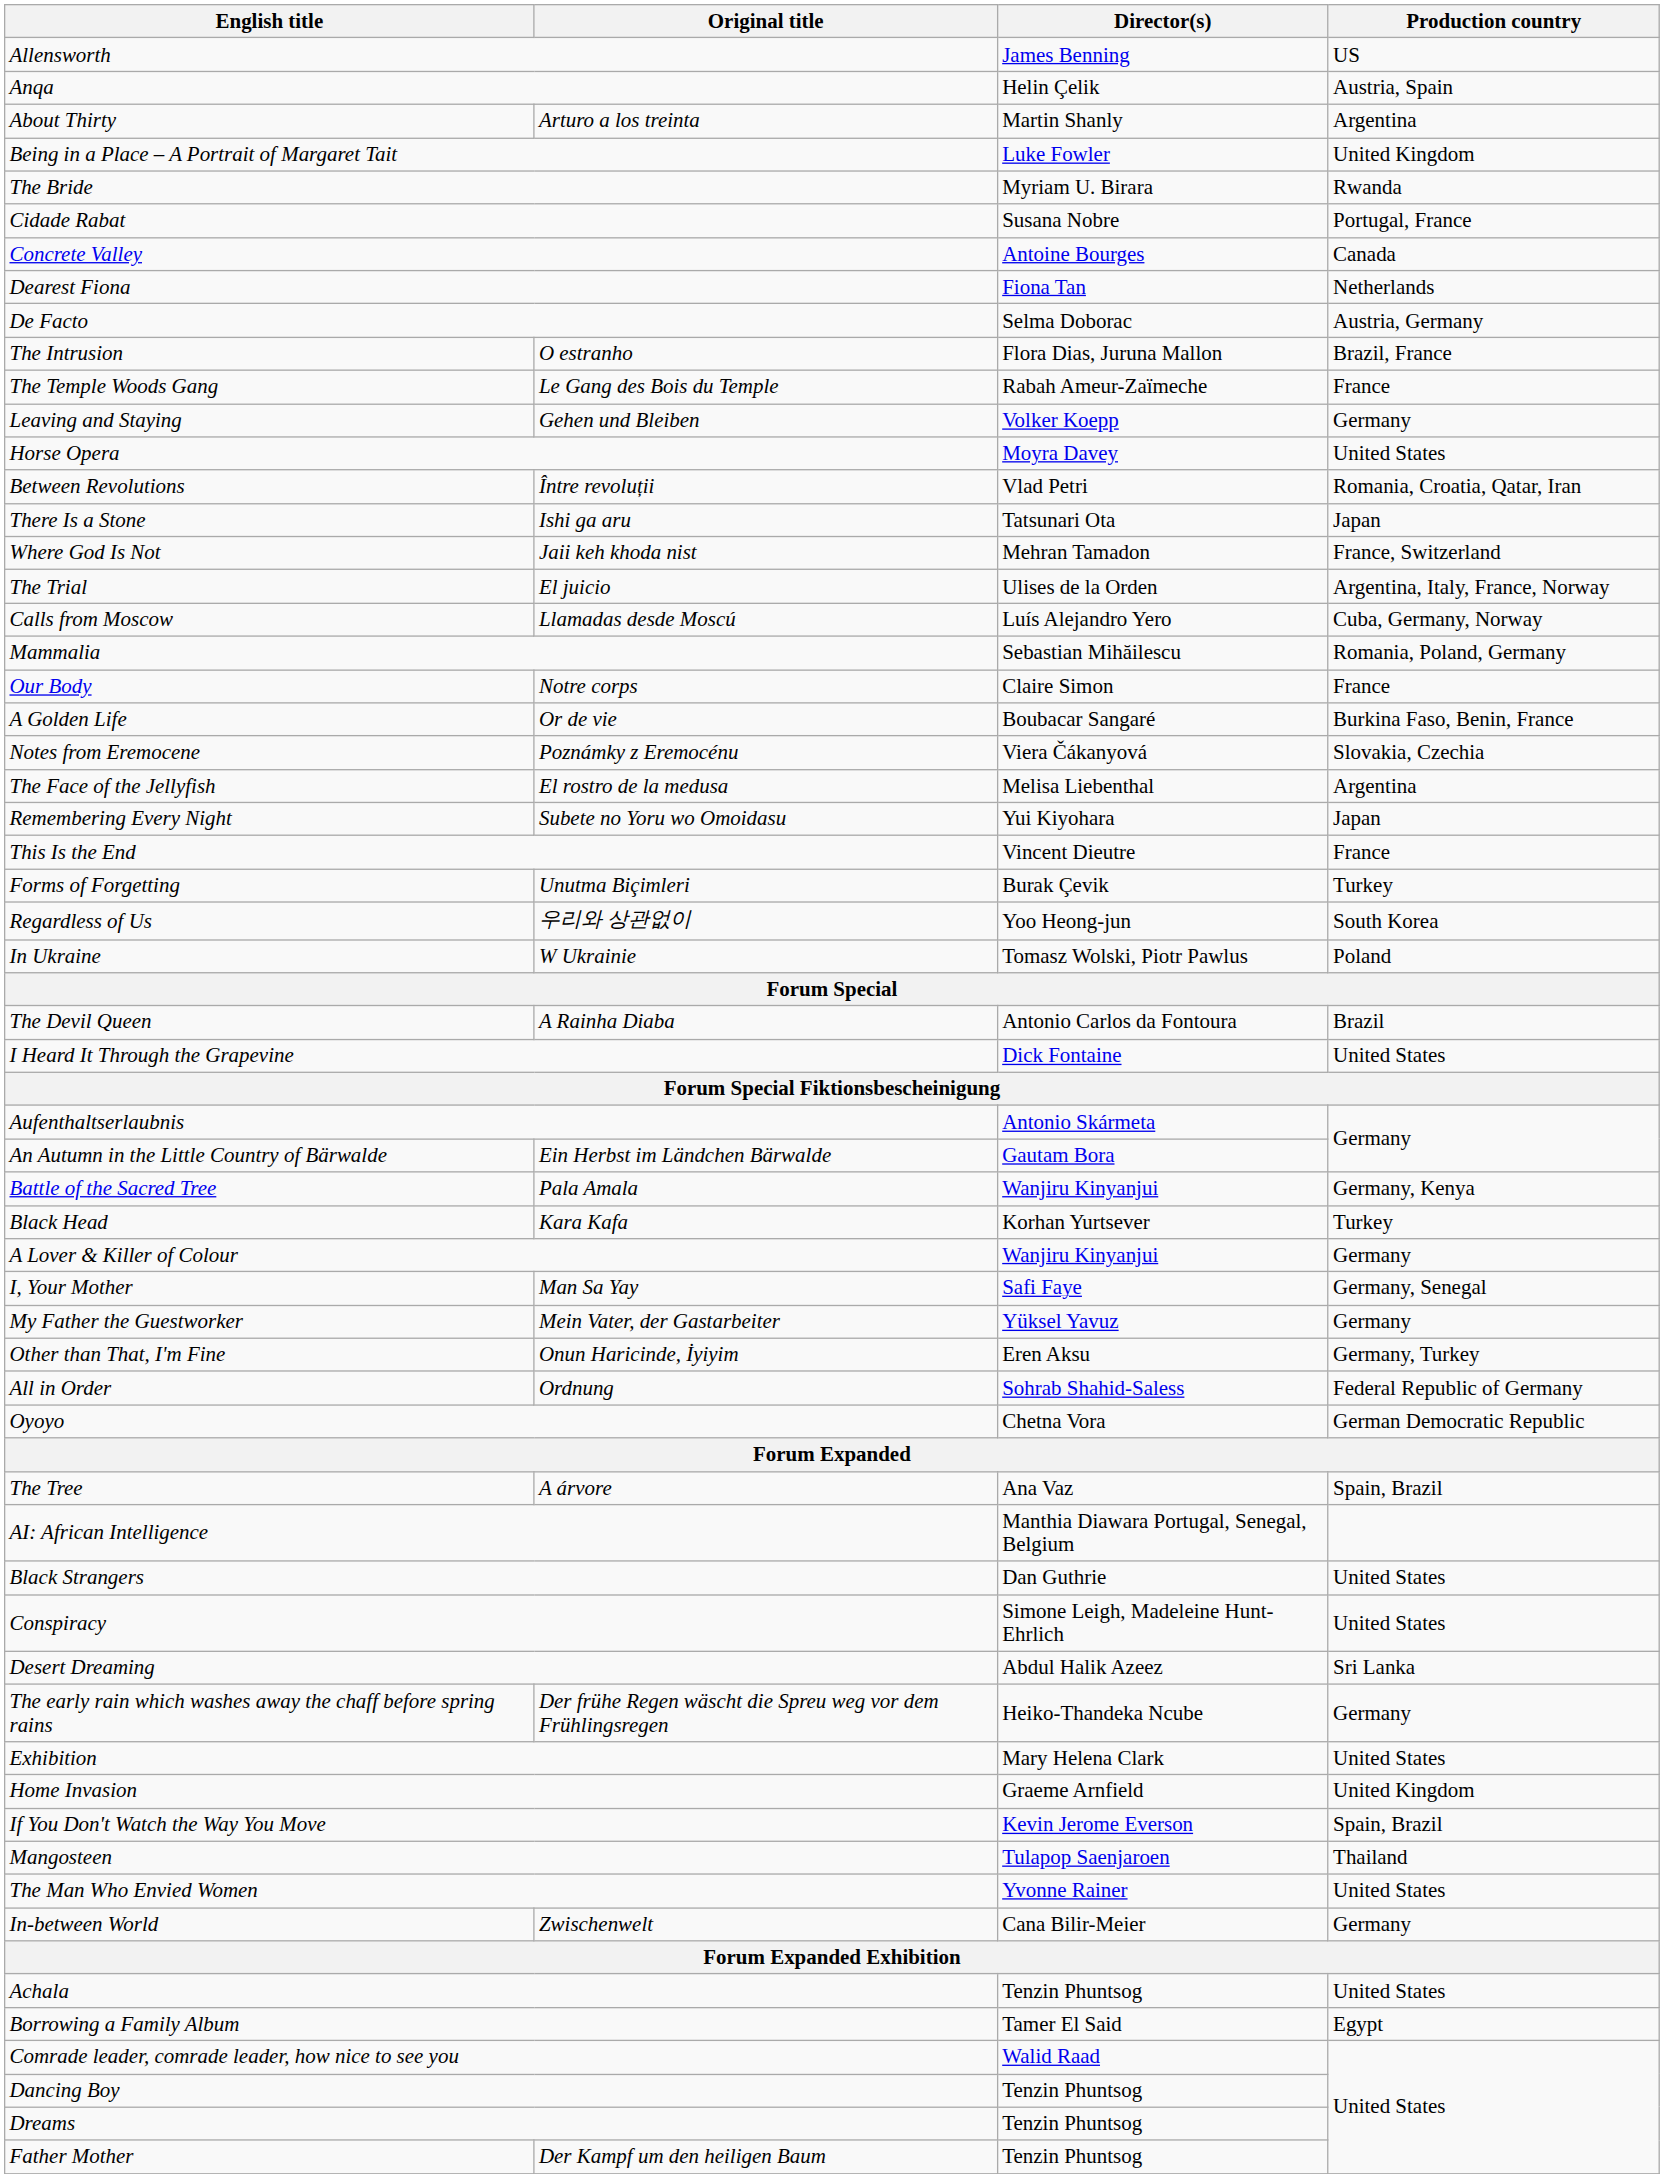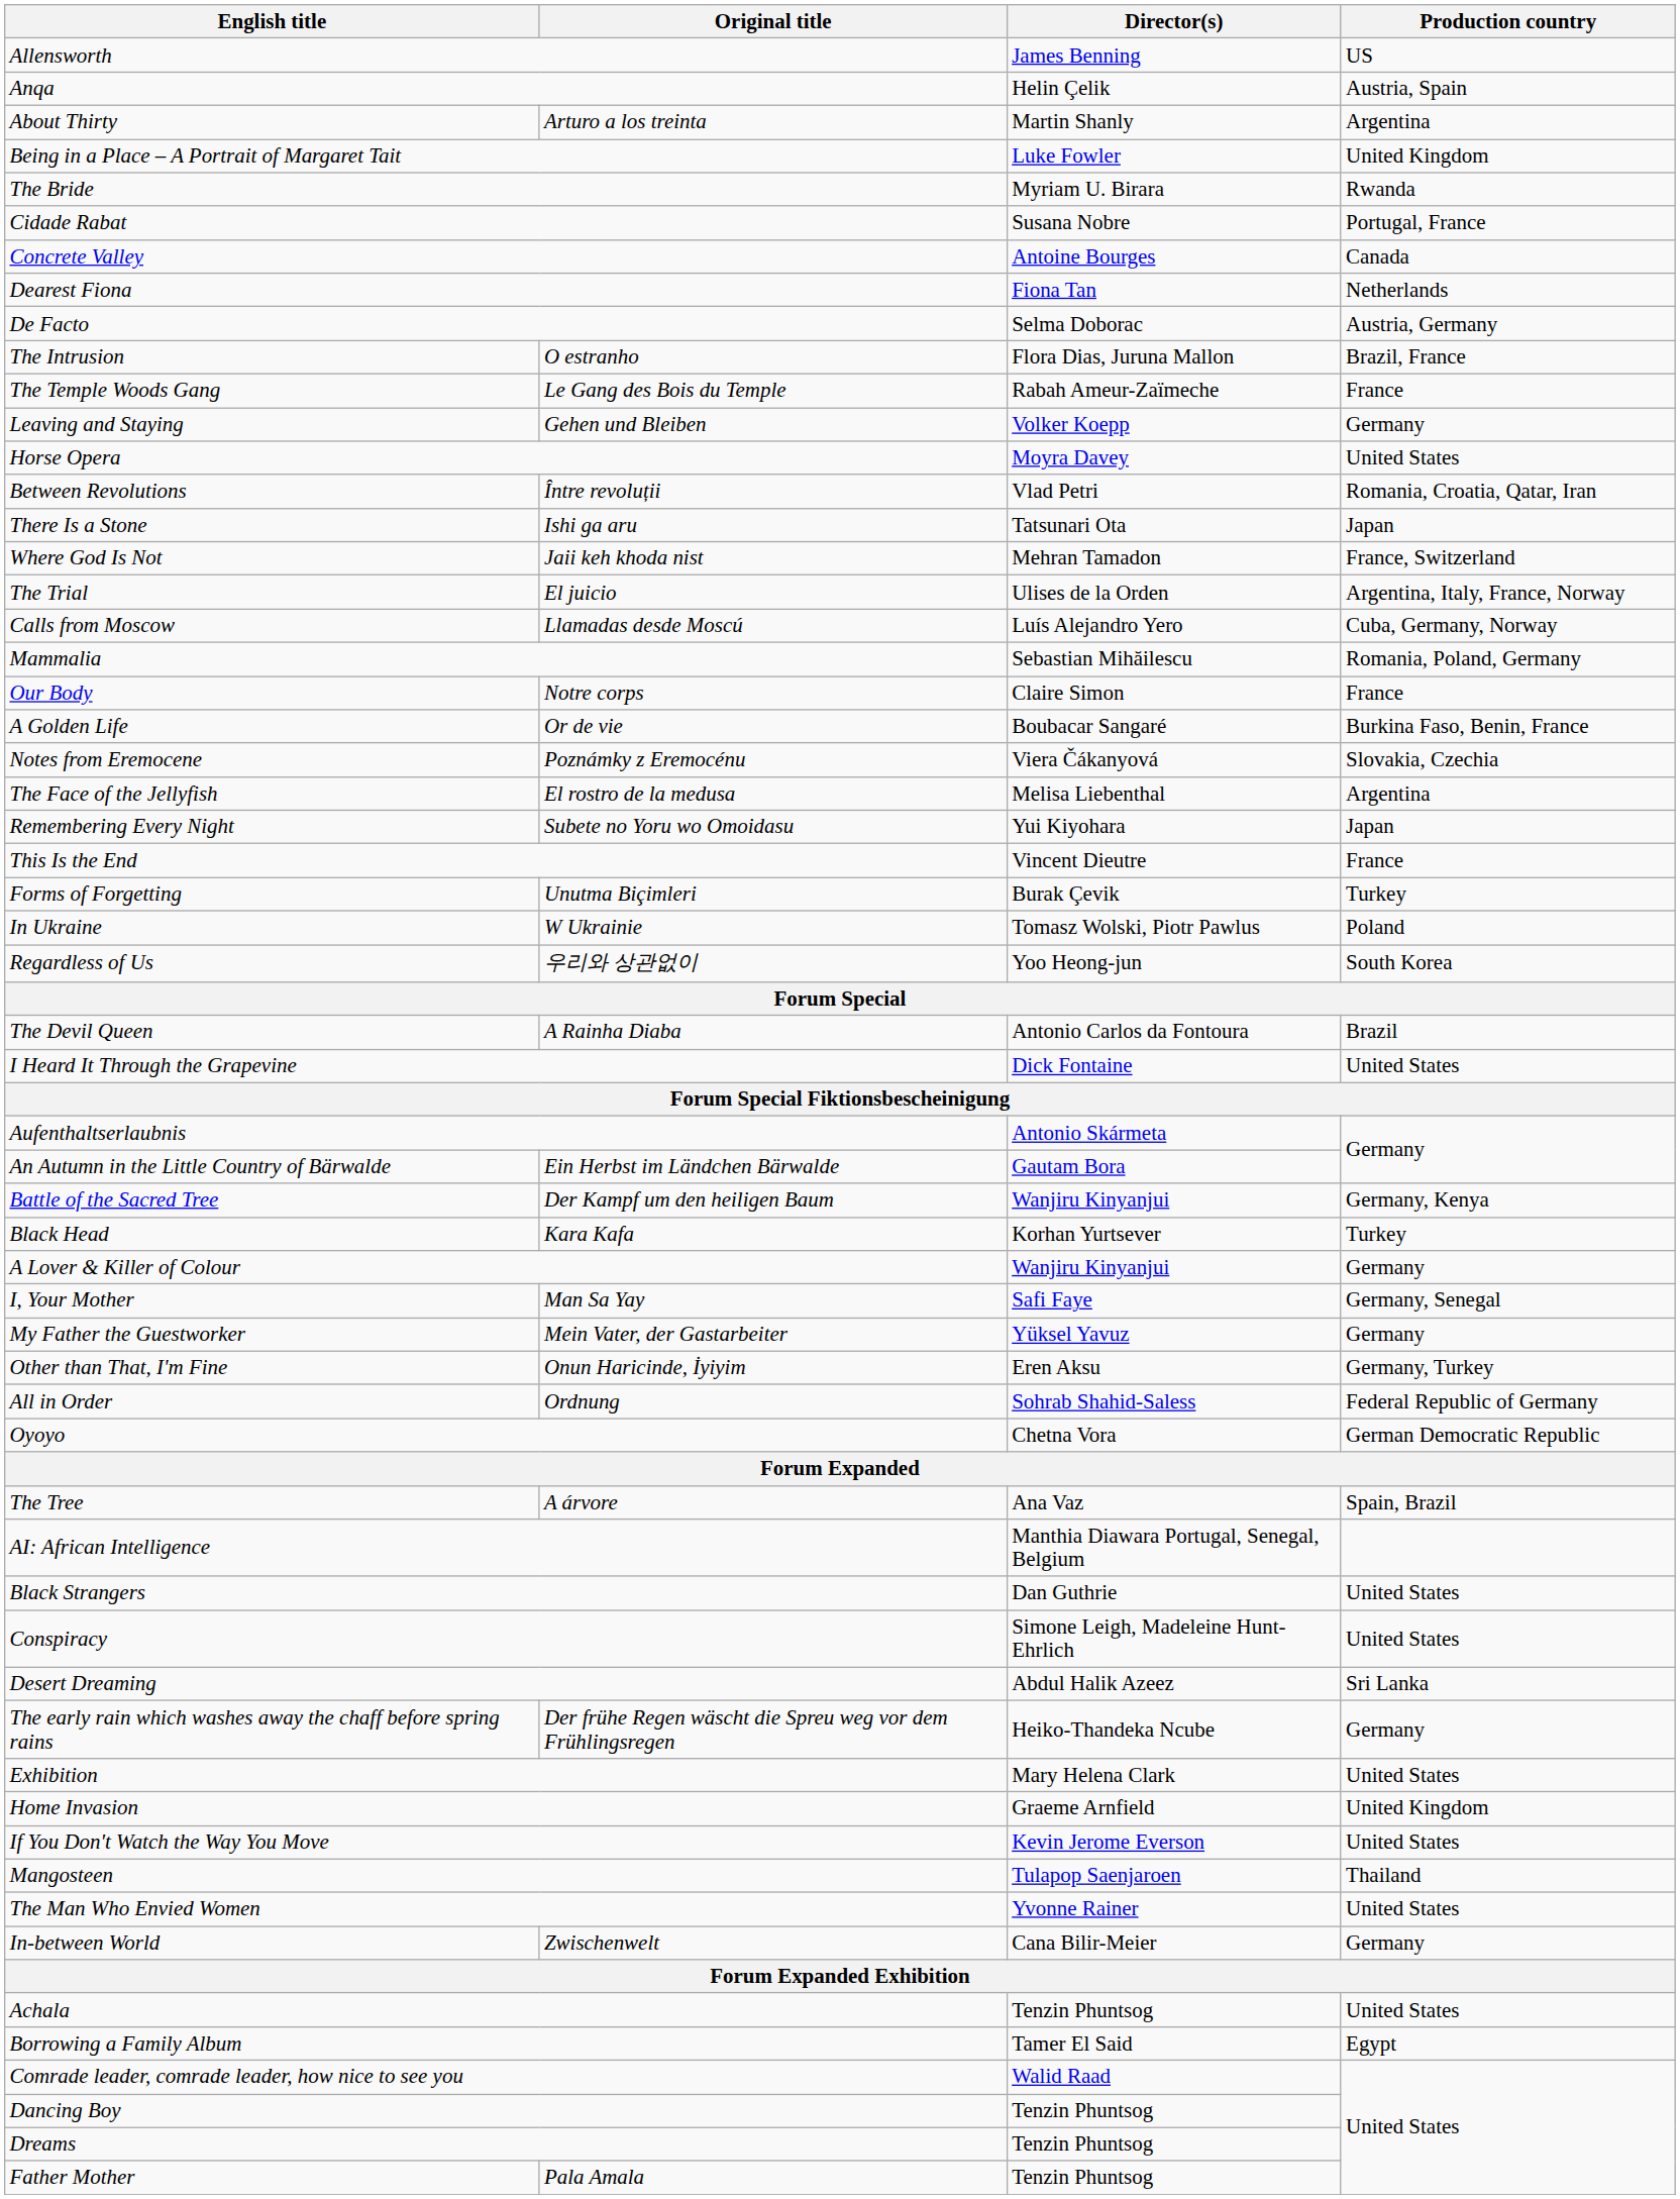rows swapped: Regardless of Us <-> In Ukraine
Battle of the Sacred Tree | Original title: Pala Amala -> Der Kampf um den heiligen Baum
If You Don't Watch the Way You Move | Production country: Spain, Brazil -> United States
Father Mother | Original title: Der Kampf um den heiligen Baum -> Pala Amala
